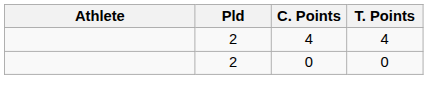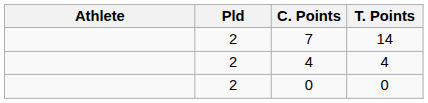+ row: 2 | 7 | 14
